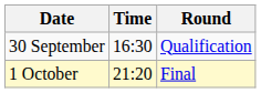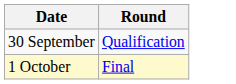- column: Time | 16:30 | 21:20
